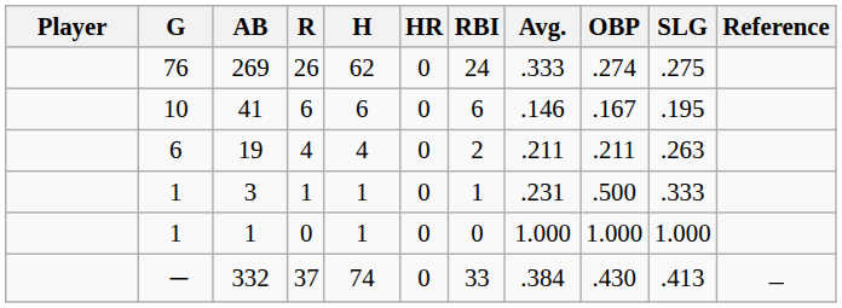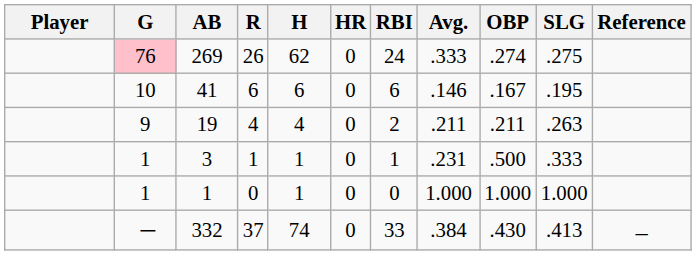269 | G: no background -> pink background
19 | G: 6 -> 9
